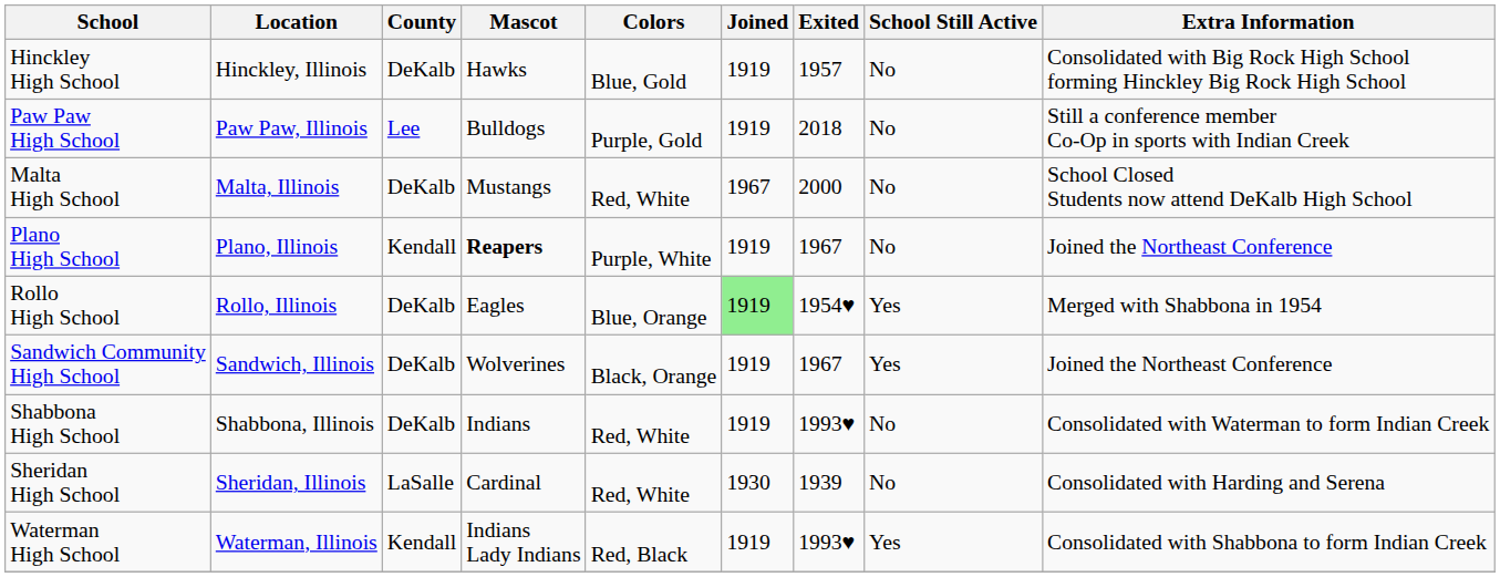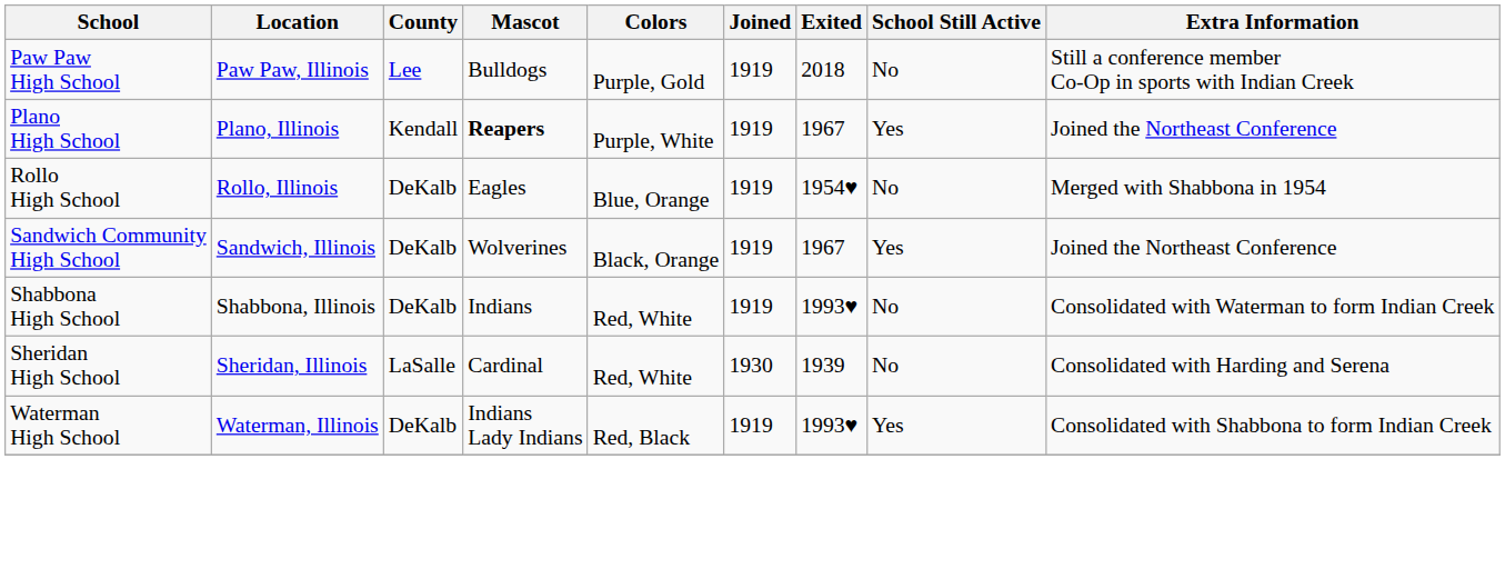- row: Hinckley High School | Hinckley, Illinois | DeKalb | Hawks | Blue, Gold | 1919 | 1957 | No | Consolidated with Big Rock High School forming Hinckley Big Rock High School
- row: Malta High School | Malta, Illinois | DeKalb | Mustangs | Red, White | 1967 | 2000 | No | School Closed Students now attend DeKalb High School
Plano High School | School Still Active: No -> Yes
Rollo High School | Joined: lightgreen background -> no background
Rollo High School | School Still Active: Yes -> No
Waterman High School | County: Kendall -> DeKalb
